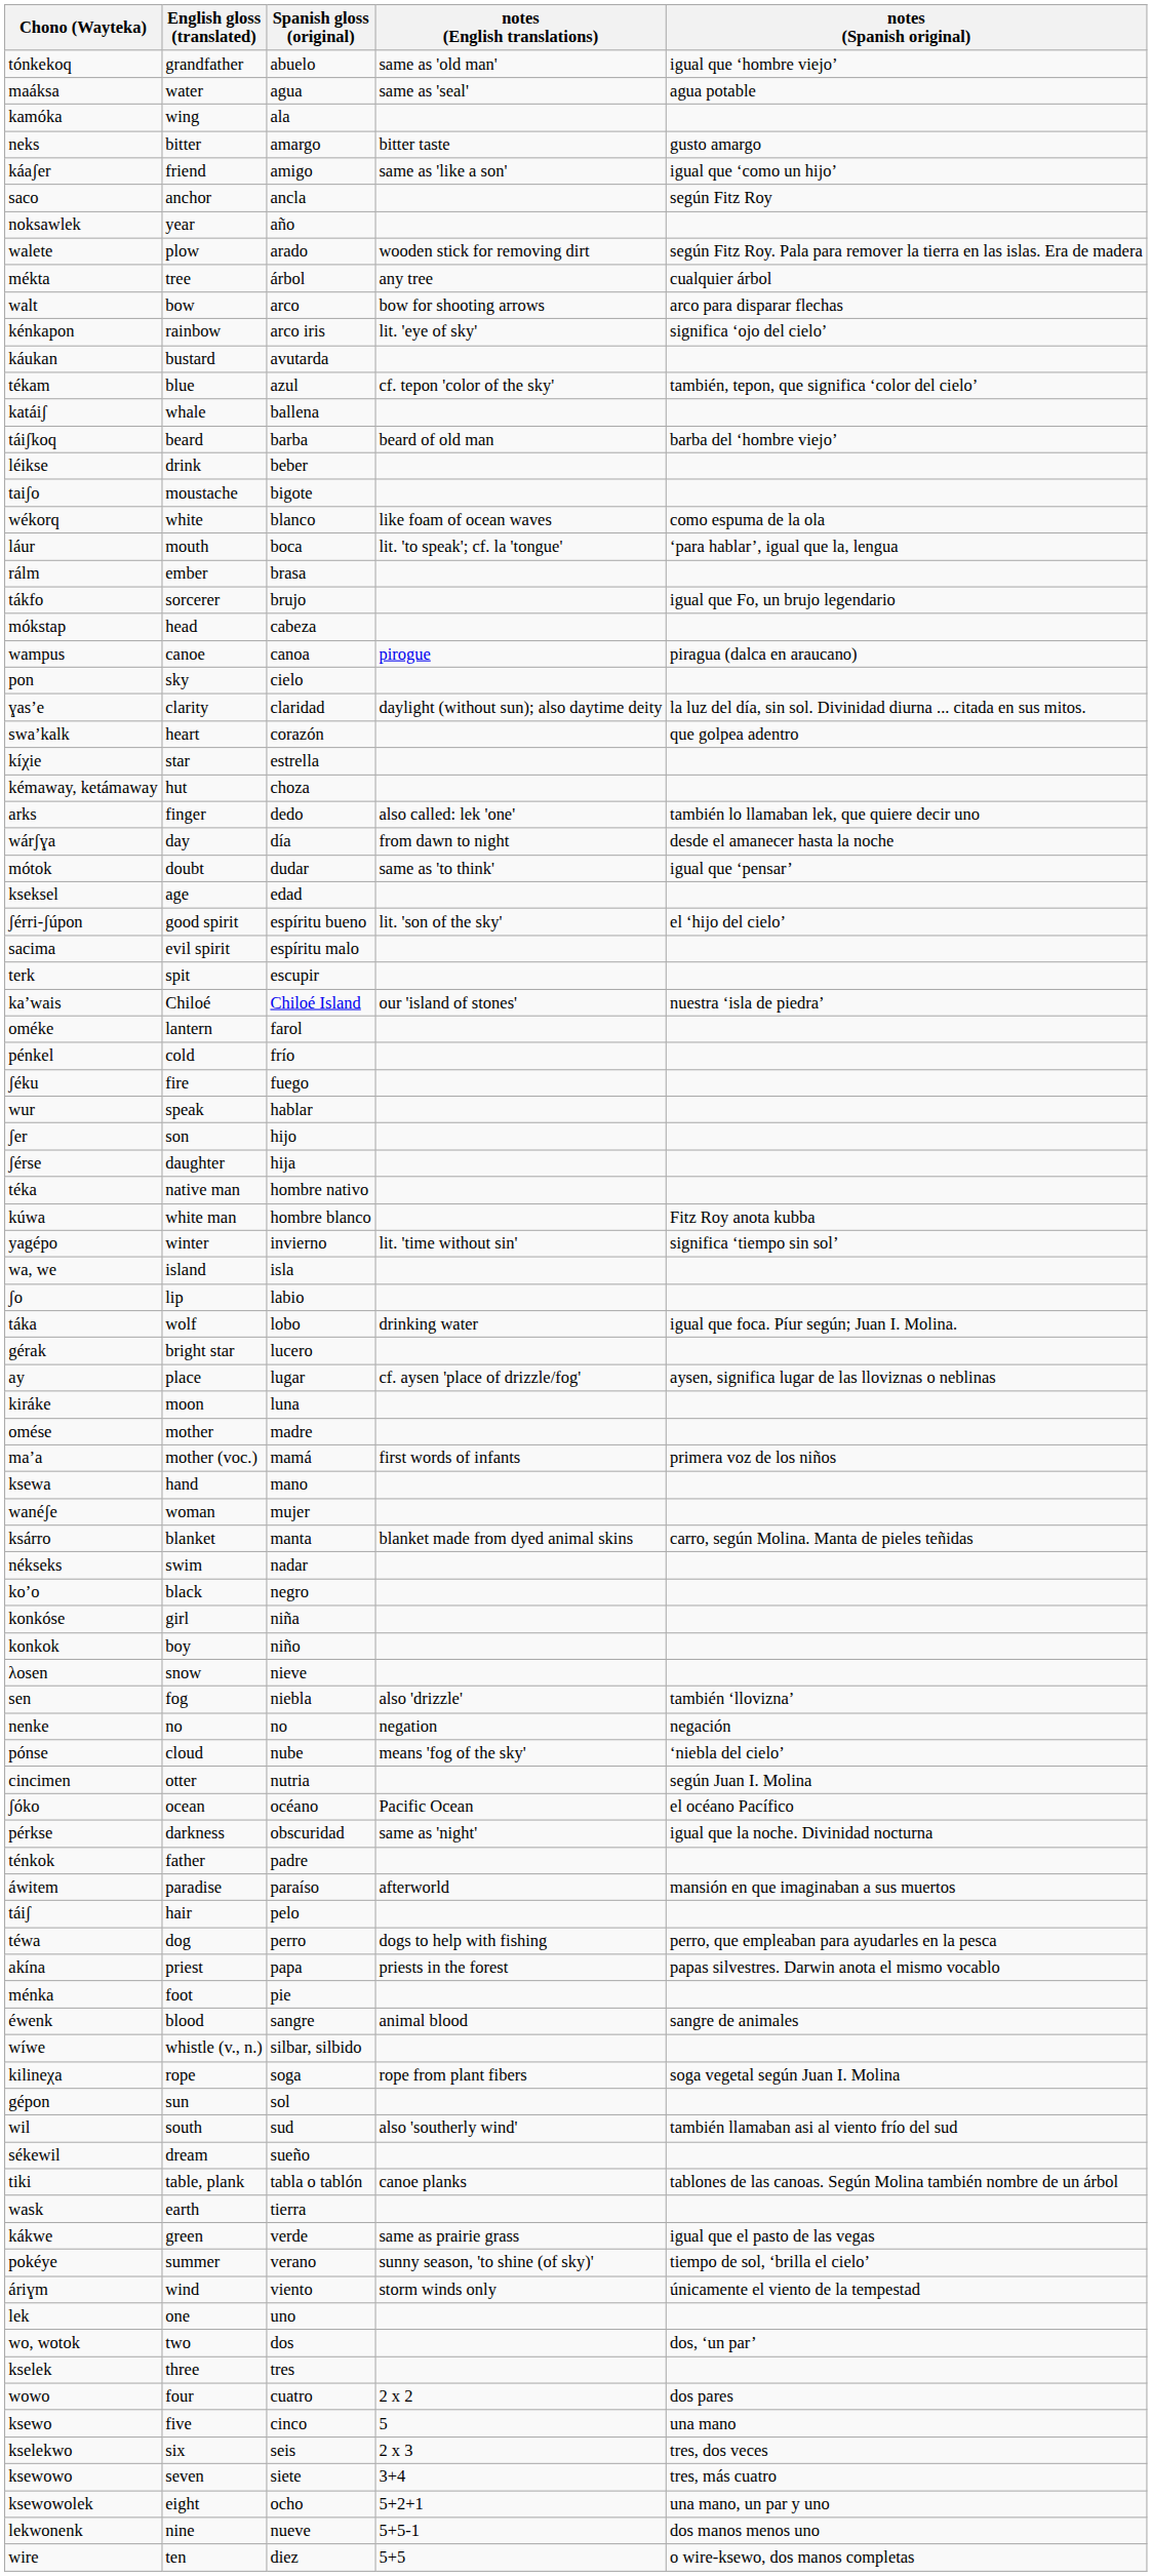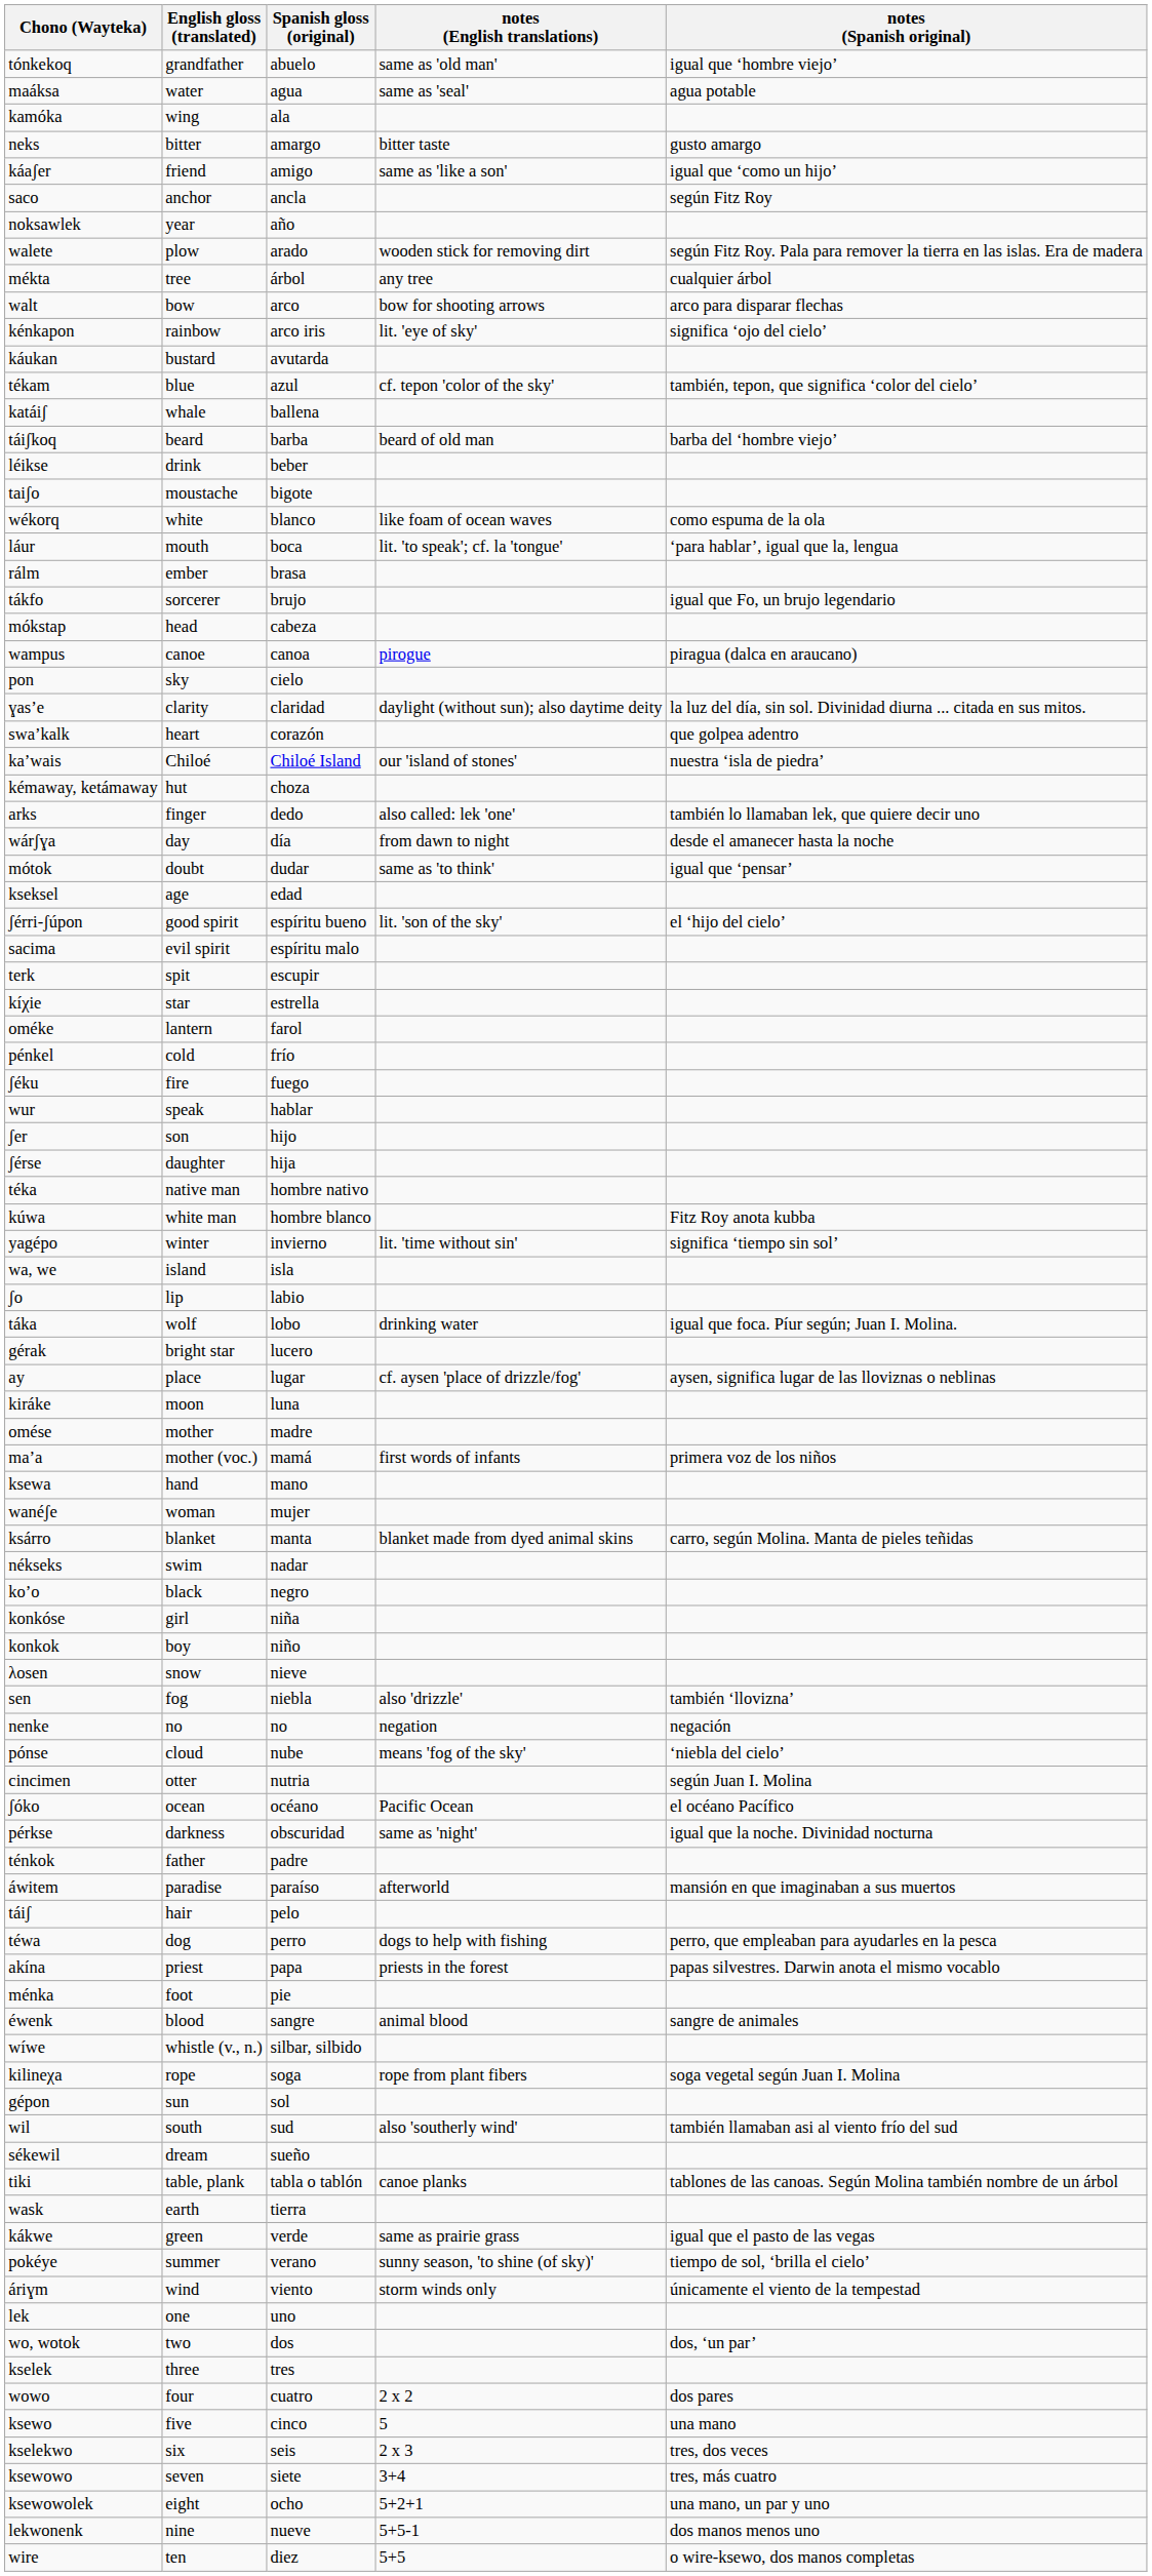rows swapped: ka’wais <-> kíχie
